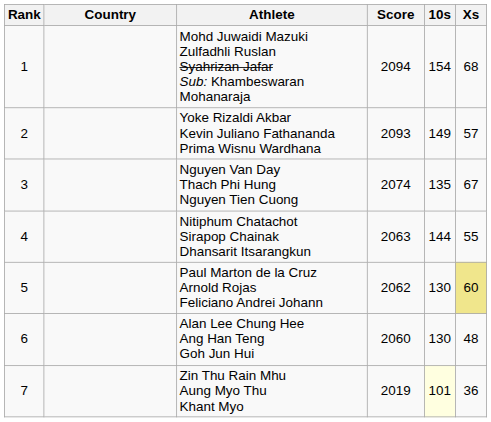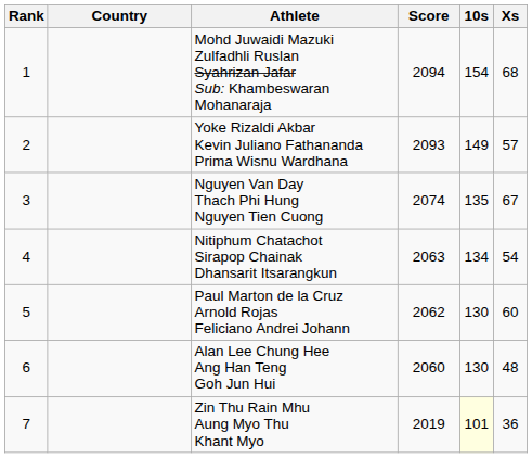Nitiphum Chatachot Sirapop Chainak Dhansarit Itsarangkun | 10s: 144 -> 134
Nitiphum Chatachot Sirapop Chainak Dhansarit Itsarangkun | Xs: 55 -> 54
Paul Marton de la Cruz Arnold Rojas Feliciano Andrei Johann | Xs: khaki background -> no background
